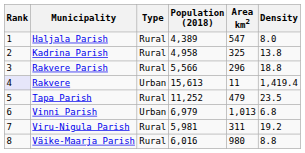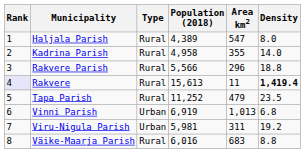Kadrina Parish | Area km2: 325 -> 355
Kadrina Parish | Density: 13.8 -> 14.0
Rakvere | Type: Urban -> Rural
Rakvere | Density: normal -> bold
Vinni Parish | Population (2018): 6,979 -> 6,919
Viru-Nigula Parish | Type: Rural -> Urban
Väike-Maarja Parish | Area km2: 980 -> 683
